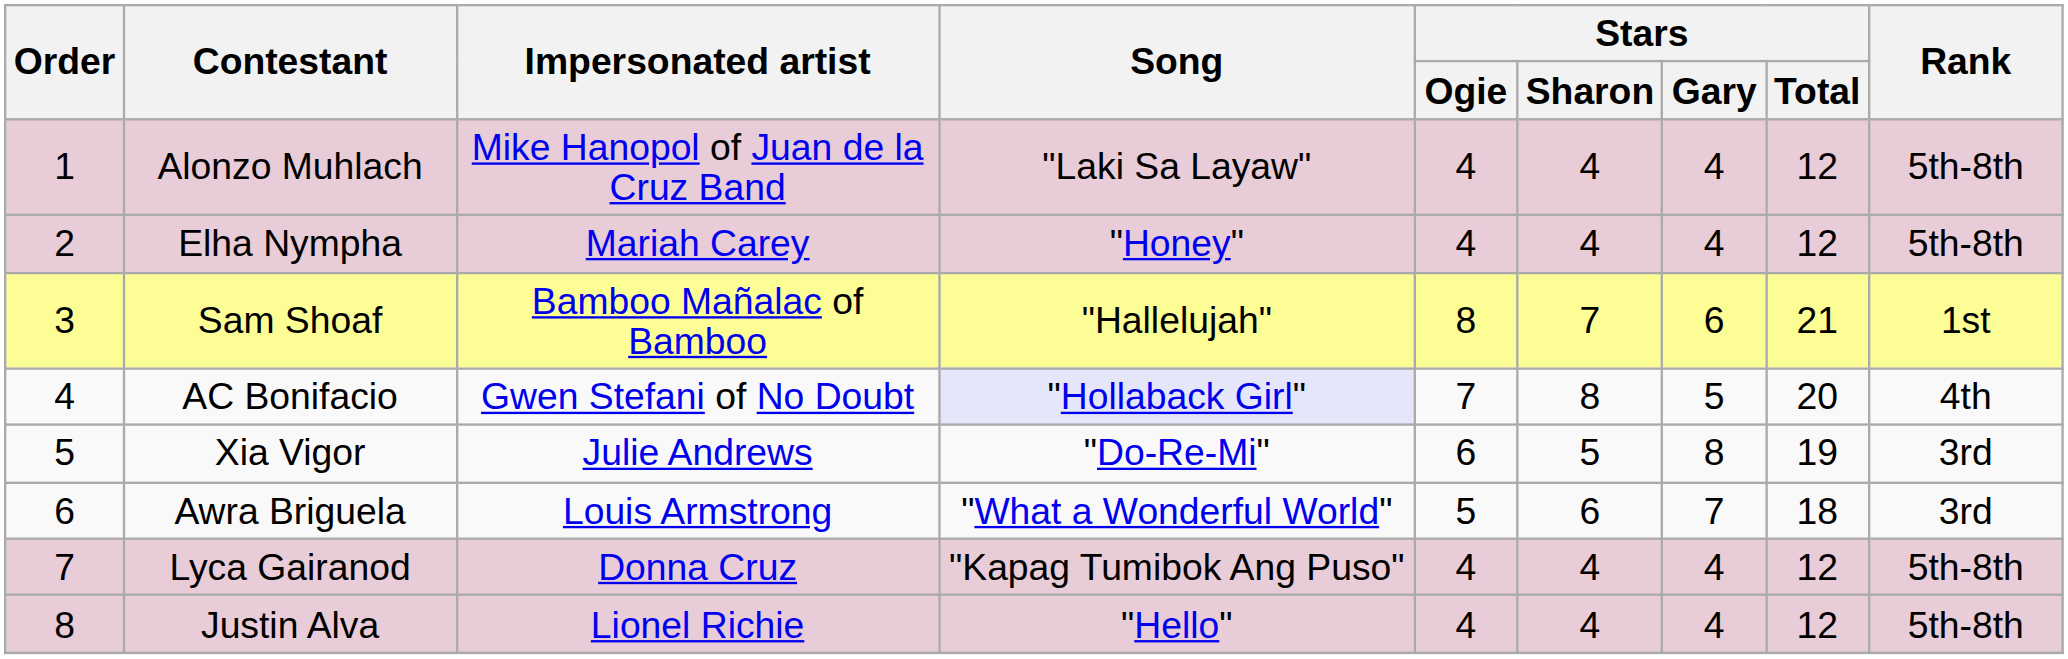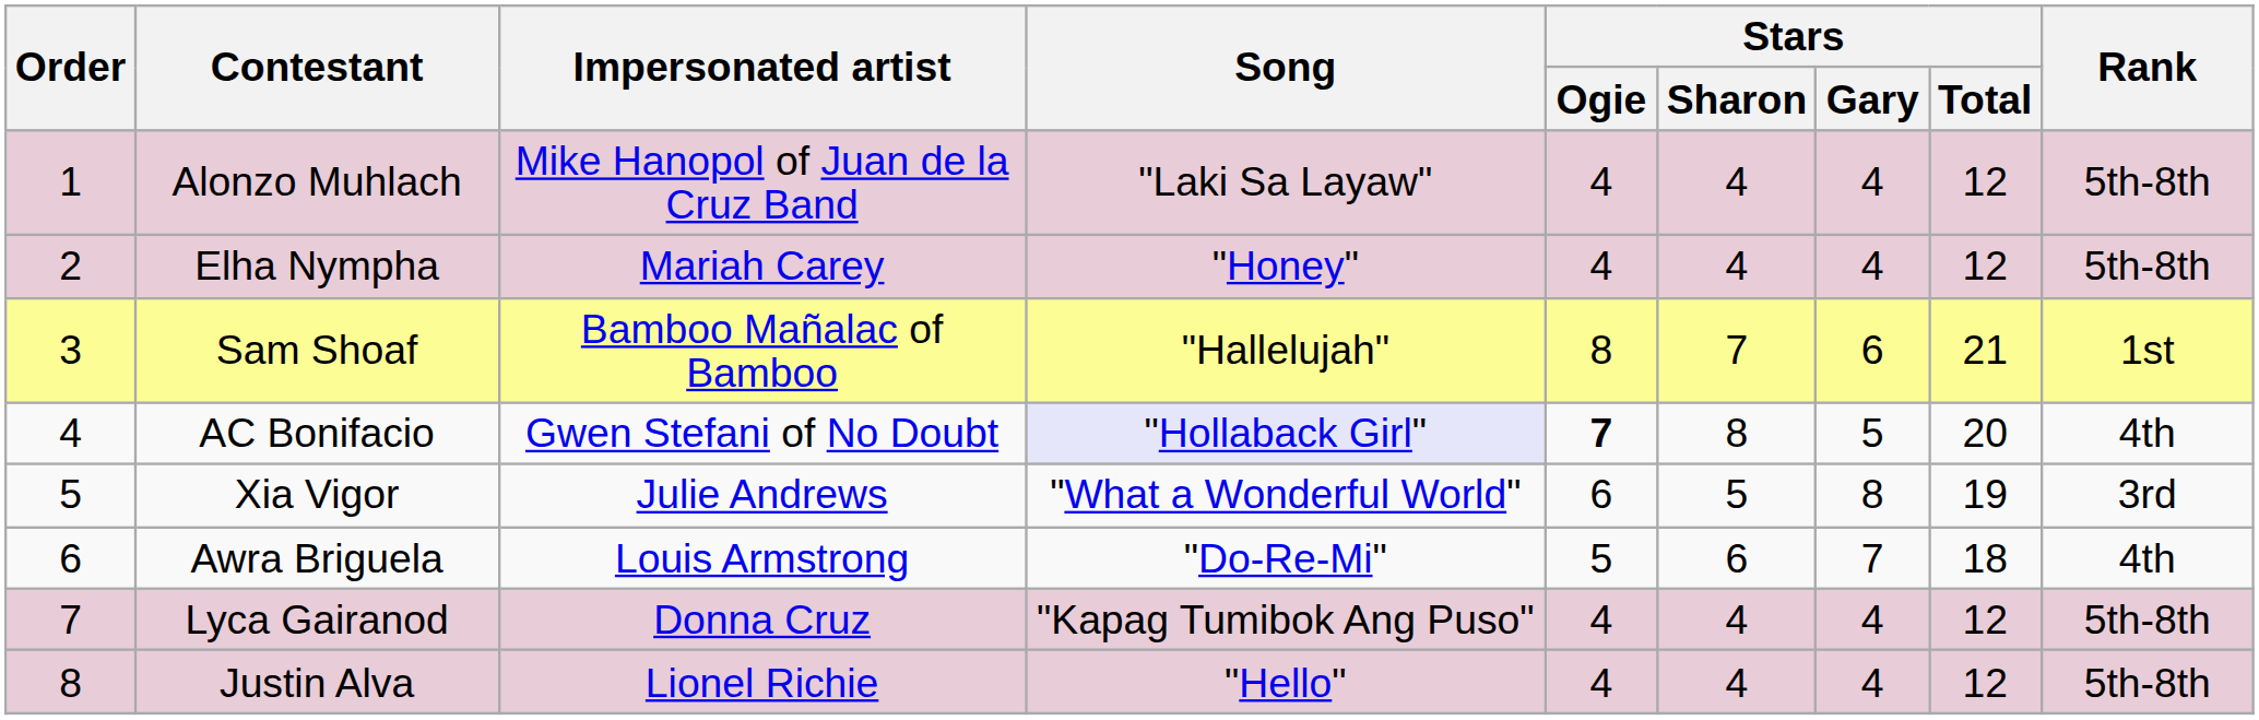AC Bonifacio | Stars / Ogie: normal -> bold
Xia Vigor | Song: "Do-Re-Mi" -> "What a Wonderful World"
Awra Briguela | Song: "What a Wonderful World" -> "Do-Re-Mi"
Awra Briguela | Rank: 3rd -> 4th
